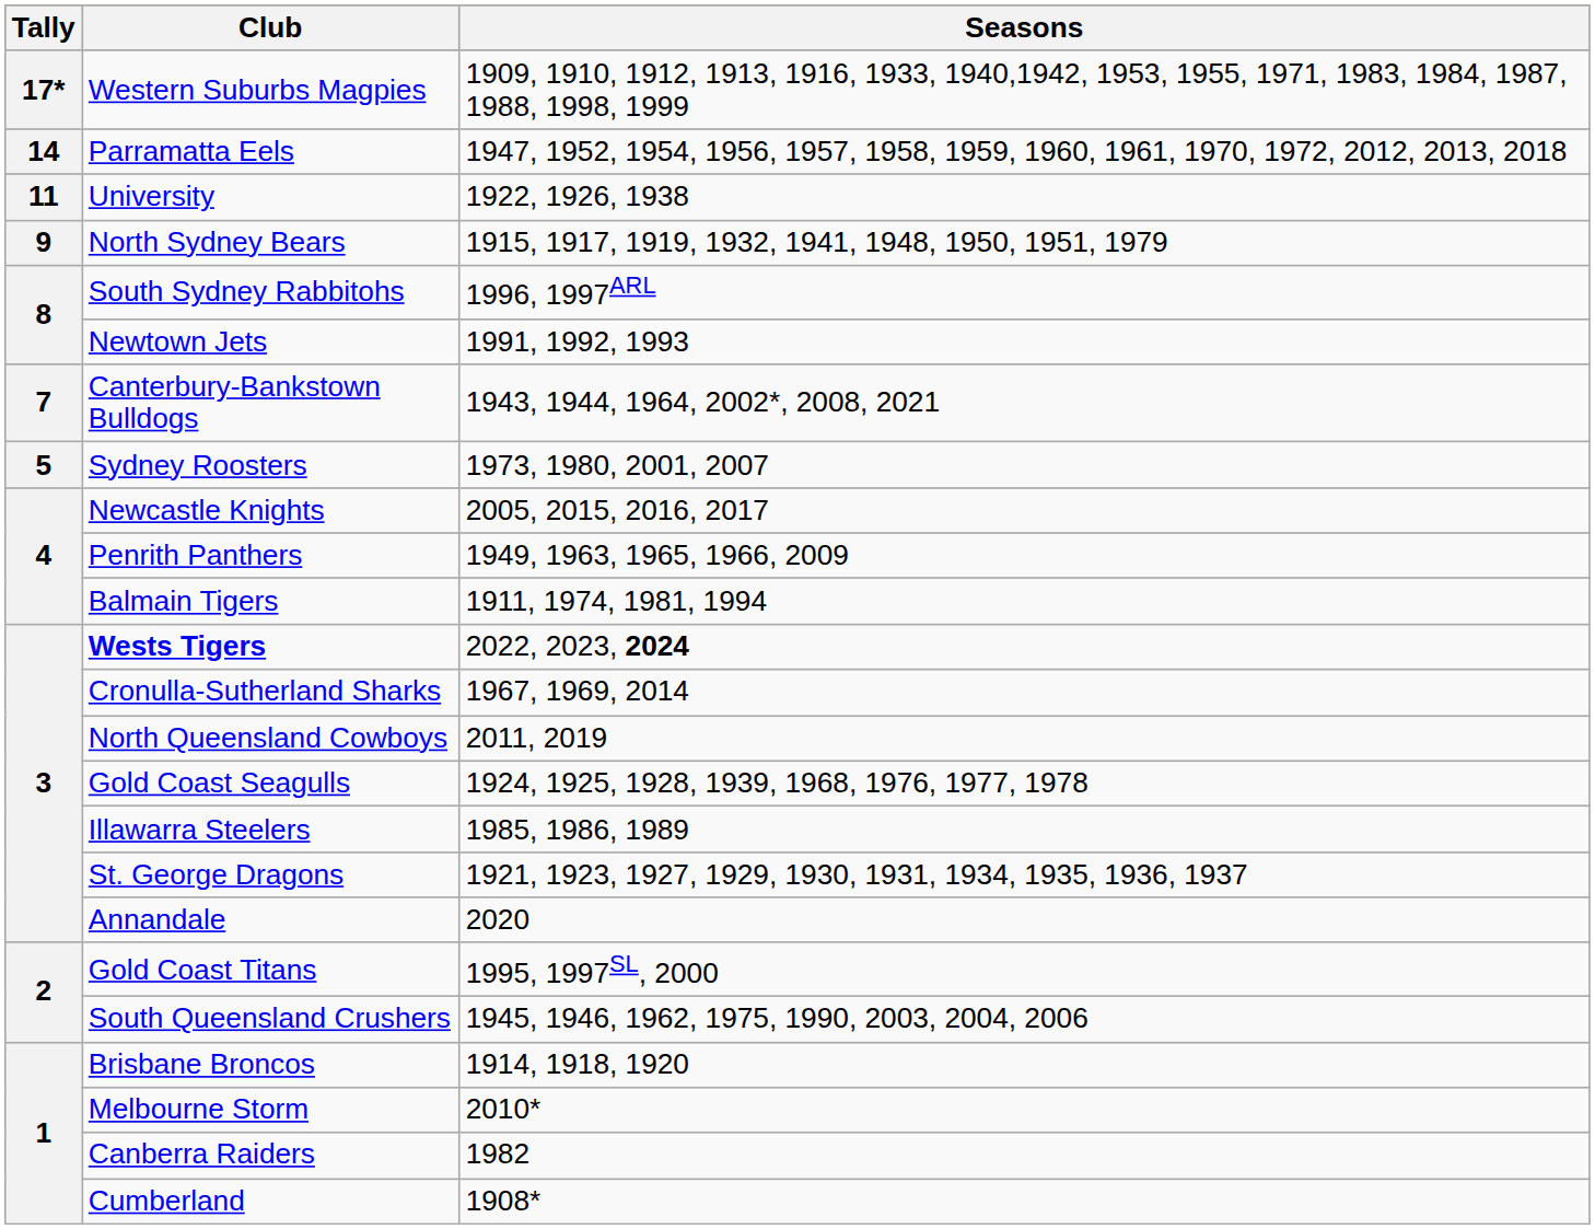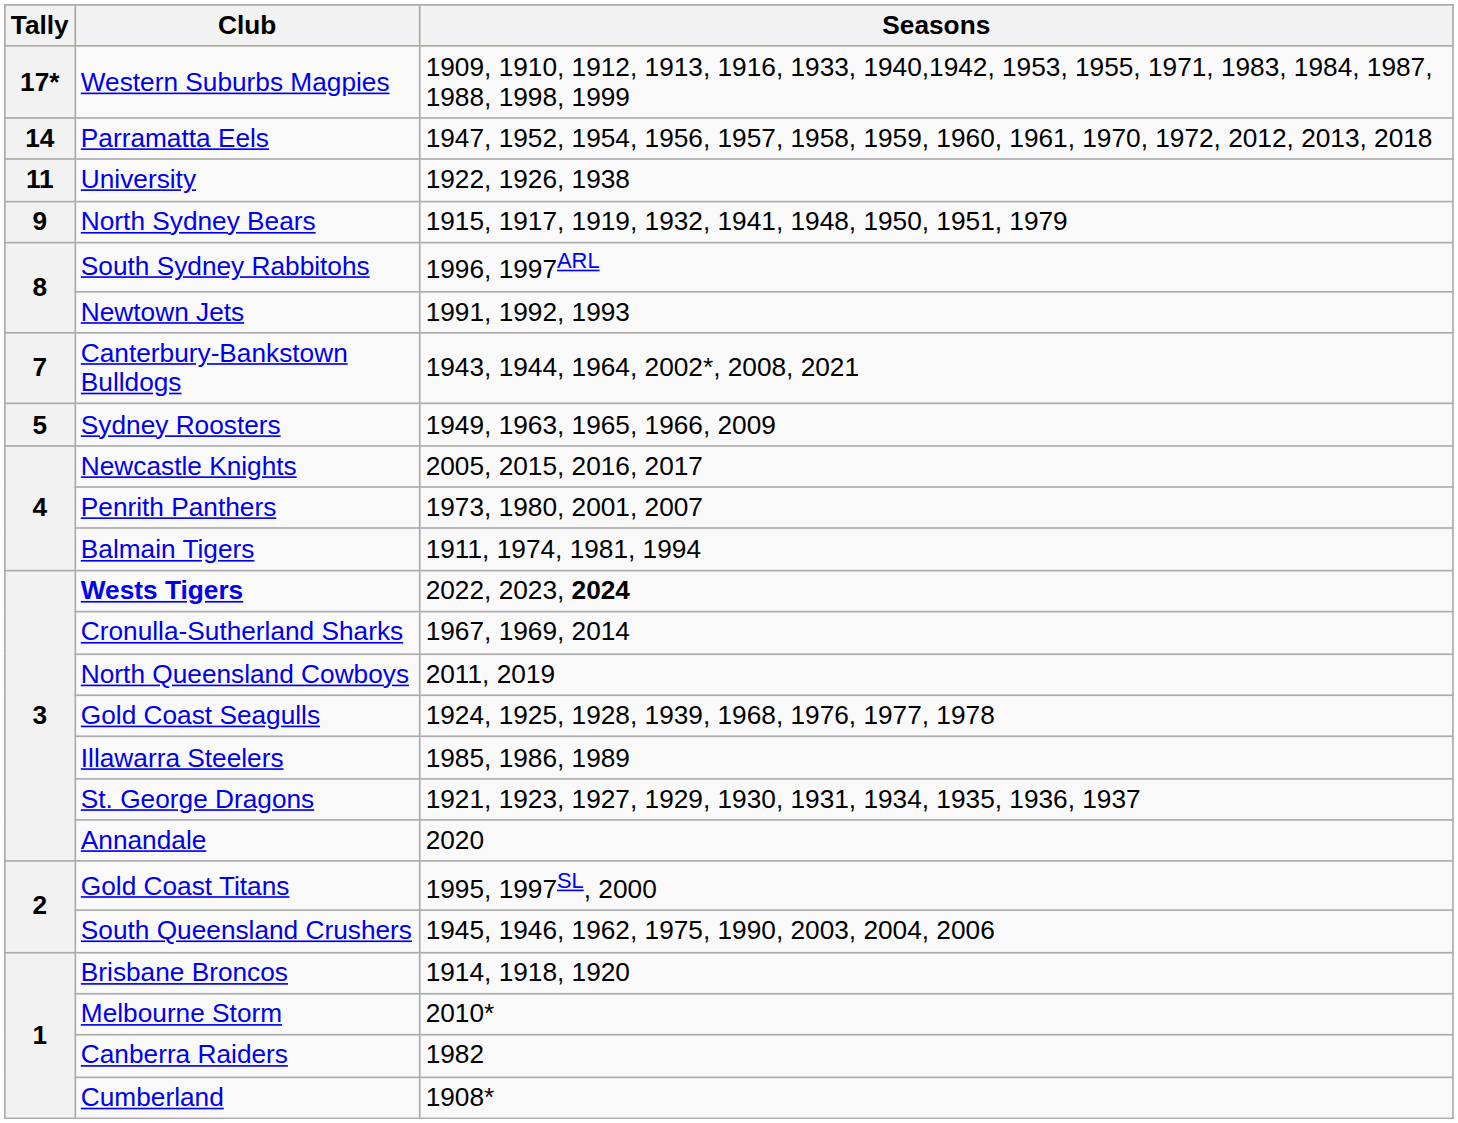Sydney Roosters | Seasons: 1973, 1980, 2001, 2007 -> 1949, 1963, 1965, 1966, 2009
Penrith Panthers | Seasons: 1949, 1963, 1965, 1966, 2009 -> 1973, 1980, 2001, 2007
